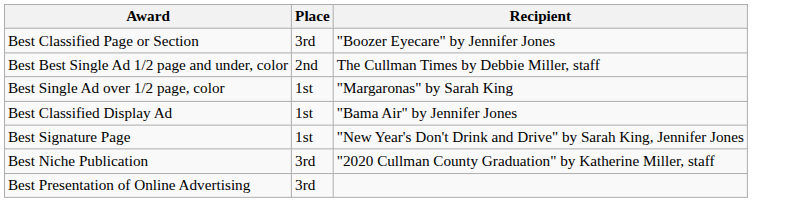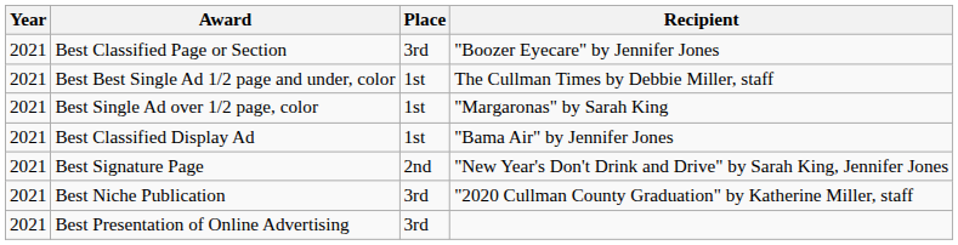+ column: Year | 2021 | 2021 | 2021 | 2021 | 2021 | 2021 | 2021
Best Best Single Ad 1/2 page and under, color | Place: 2nd -> 1st
Best Signature Page | Place: 1st -> 2nd
